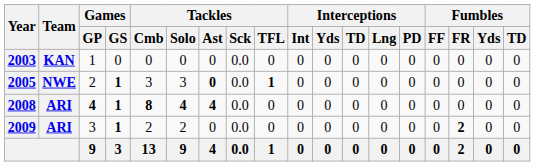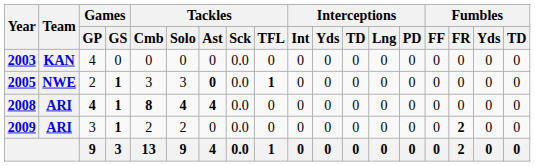2003 | Games / GP: 1 -> 4
